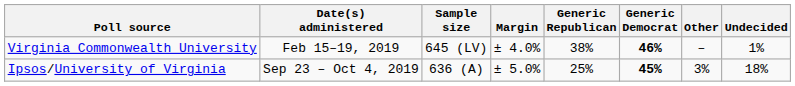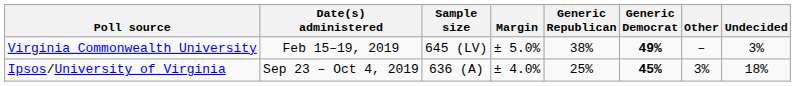Virginia Commonwealth University | Margin: ± 4.0% -> ± 5.0%
Virginia Commonwealth University | Generic Democrat: 46% -> 49%
Virginia Commonwealth University | Undecided: 1% -> 3%
Ipsos/University of Virginia | Margin: ± 5.0% -> ± 4.0%
